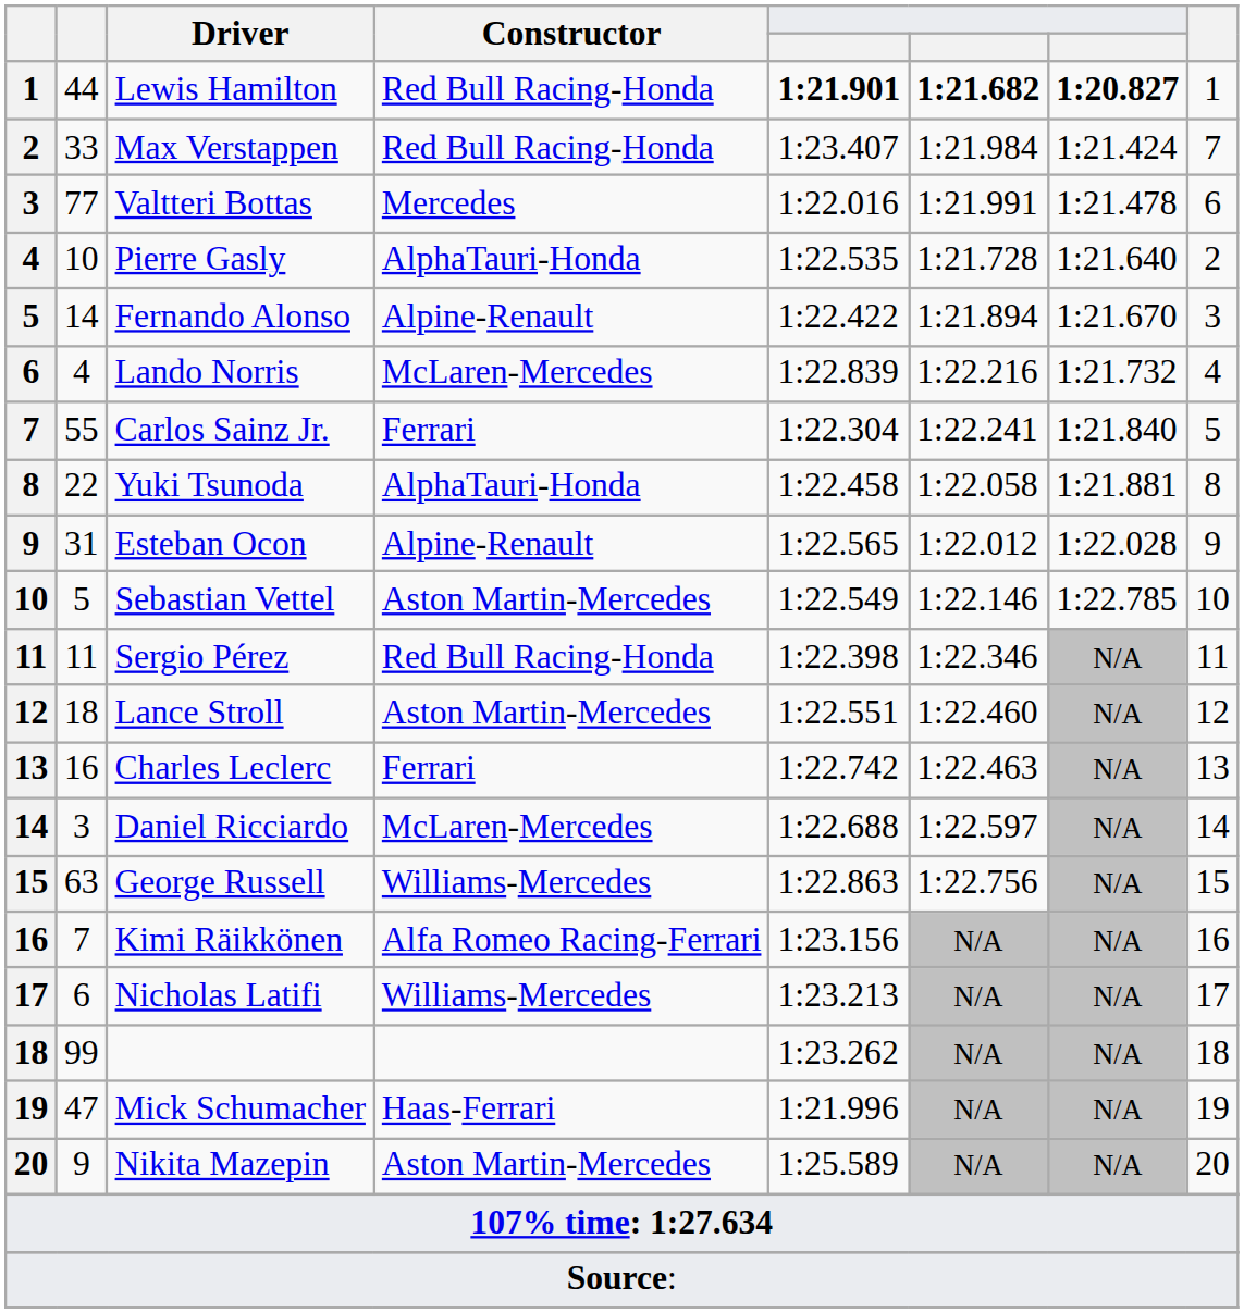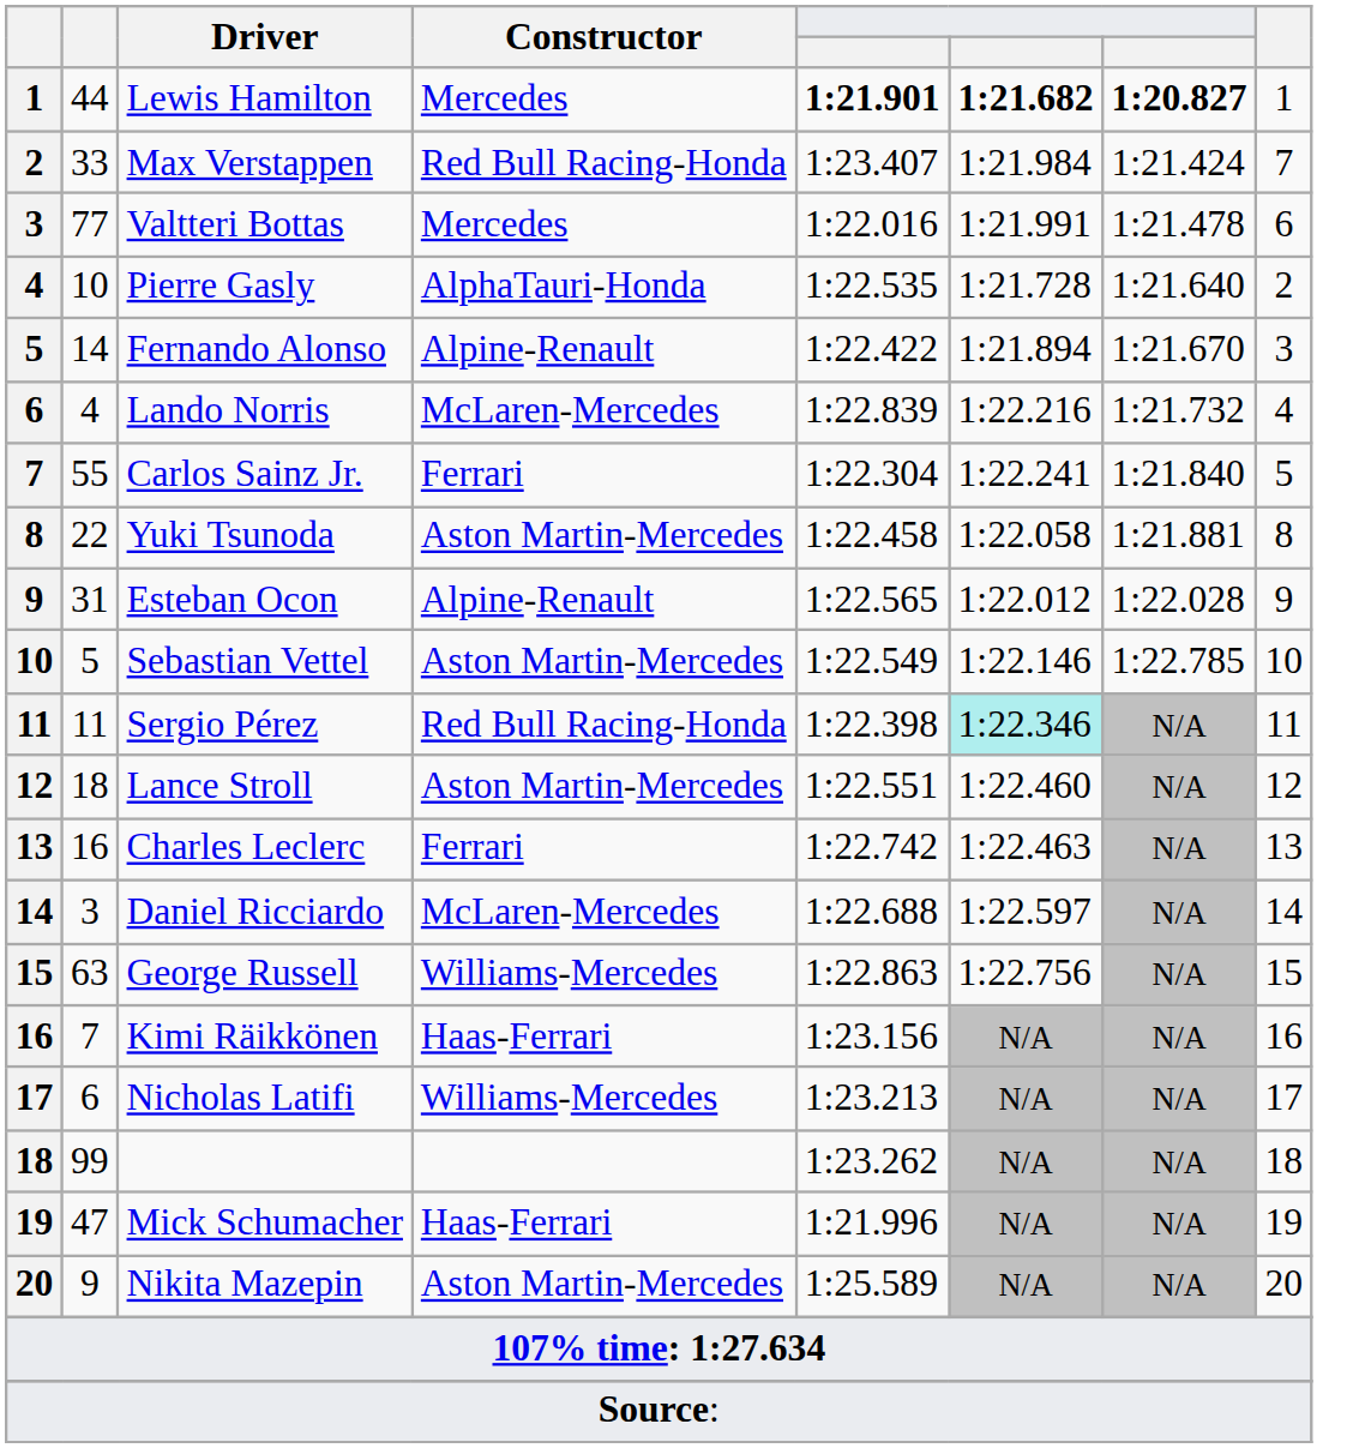Lewis Hamilton | Constructor: Red Bull Racing-Honda -> Mercedes
Yuki Tsunoda | Constructor: AlphaTauri-Honda -> Aston Martin-Mercedes
Sergio Pérez | column 6: no background -> paleturquoise background
Kimi Räikkönen | Constructor: Alfa Romeo Racing-Ferrari -> Haas-Ferrari
